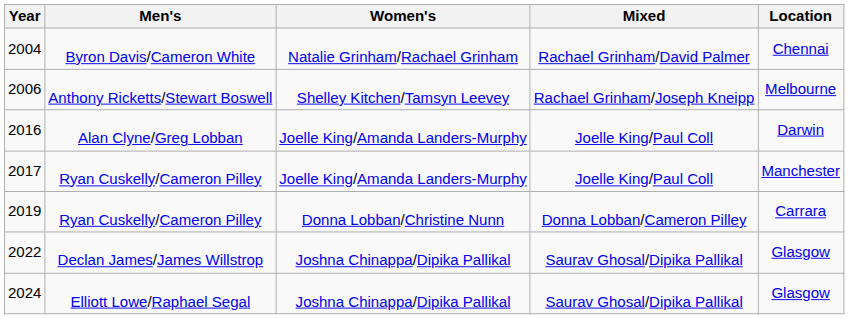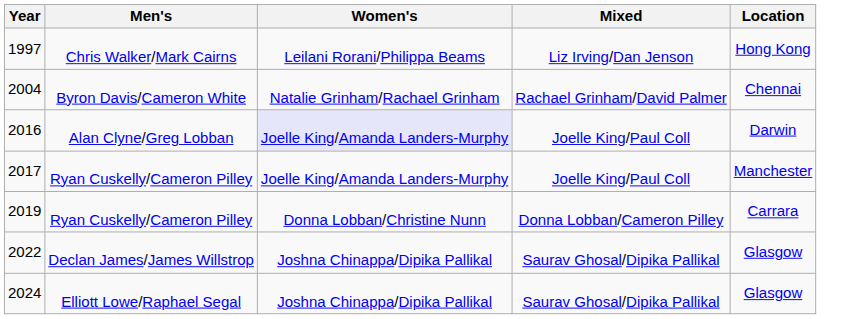+ row: 1997 | Chris Walker/Mark Cairns | Leilani Rorani/Philippa Beams | Liz Irving/Dan Jenson | Hong Kong
- row: 2006 | Anthony Ricketts/Stewart Boswell | Shelley Kitchen/Tamsyn Leevey | Rachael Grinham/Joseph Kneipp | Melbourne
2016 | Women's: no background -> lavender background
